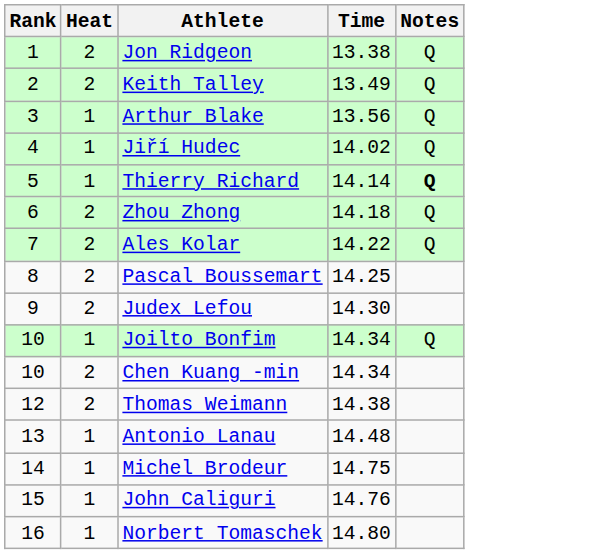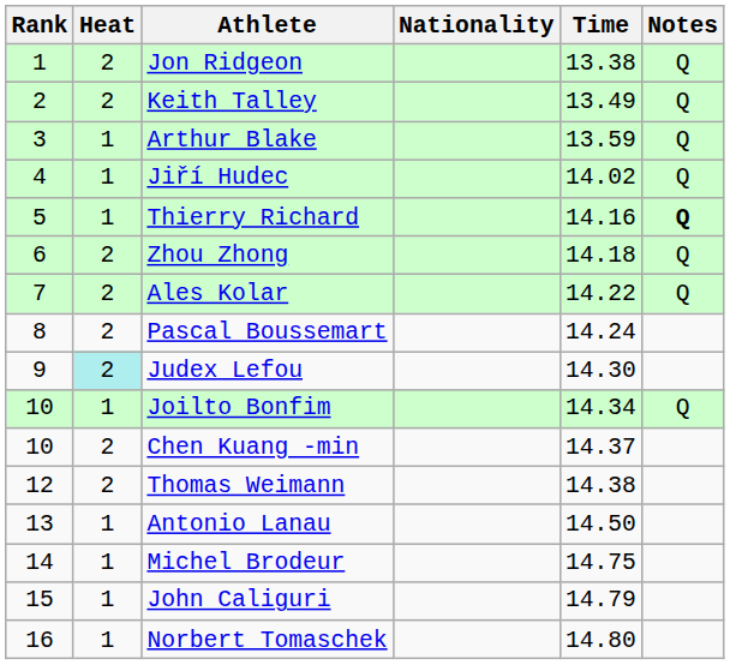+ column: Nationality
Arthur Blake | Time: 13.56 -> 13.59
Thierry Richard | Time: 14.14 -> 14.16
Pascal Boussemart | Time: 14.25 -> 14.24
Judex Lefou | Heat: no background -> paleturquoise background
Chen Kuang -min | Time: 14.34 -> 14.37
Antonio Lanau | Time: 14.48 -> 14.50
John Caliguri | Time: 14.76 -> 14.79
